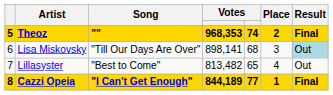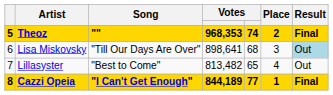Lisa Miskovsky | column 4: 898,141 -> 898,641
